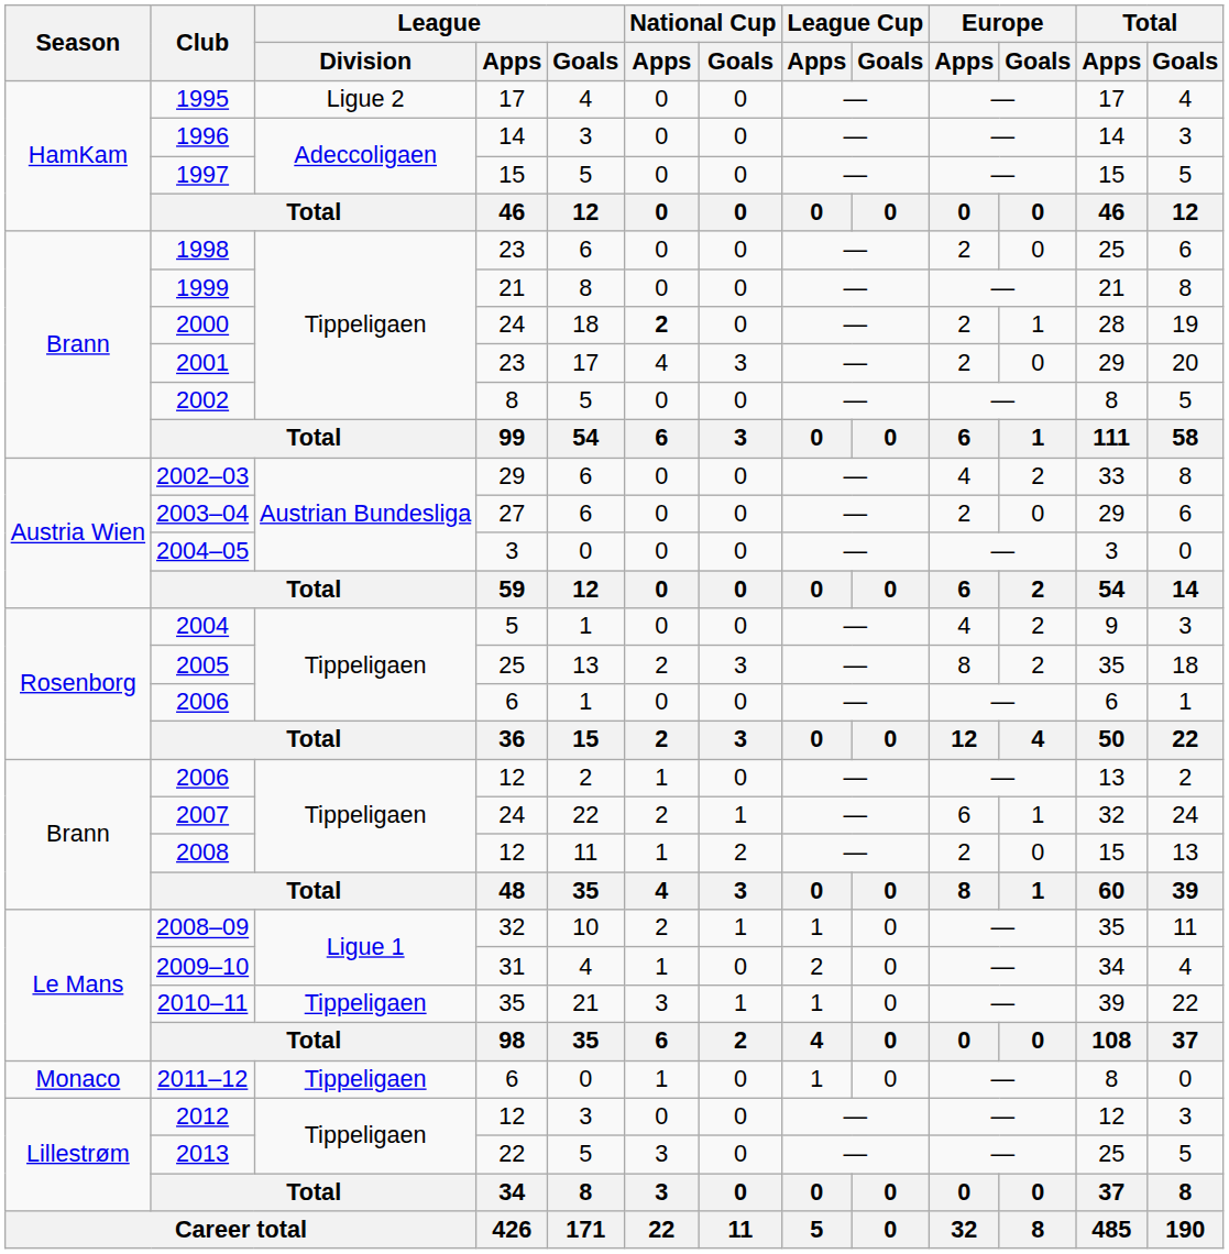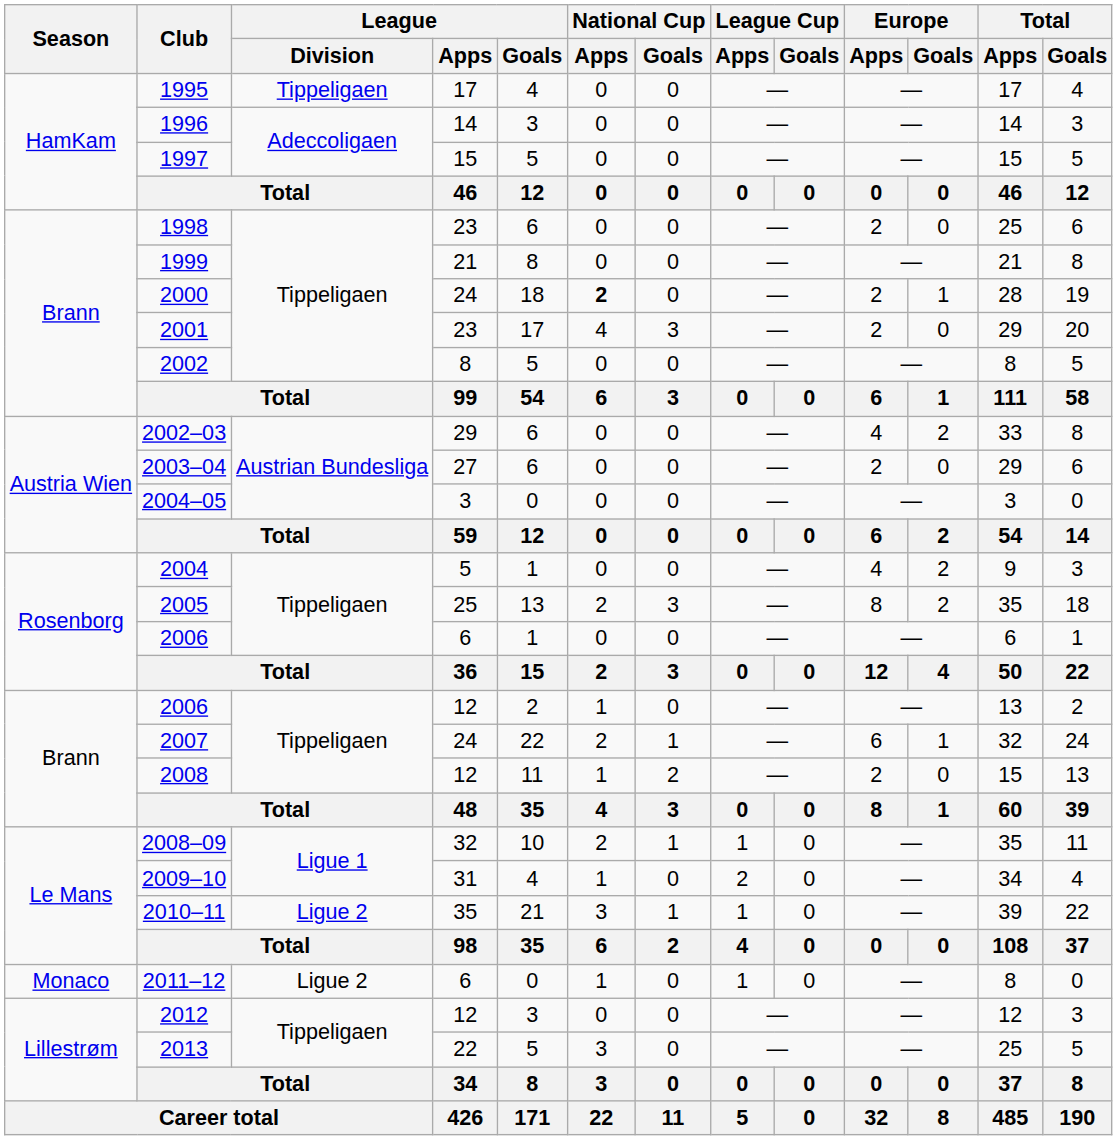1995 | League / Division: Ligue 2 -> Tippeligaen
2010–11 | League / Division: Tippeligaen -> Ligue 2
2011–12 | League / Division: Tippeligaen -> Ligue 2
